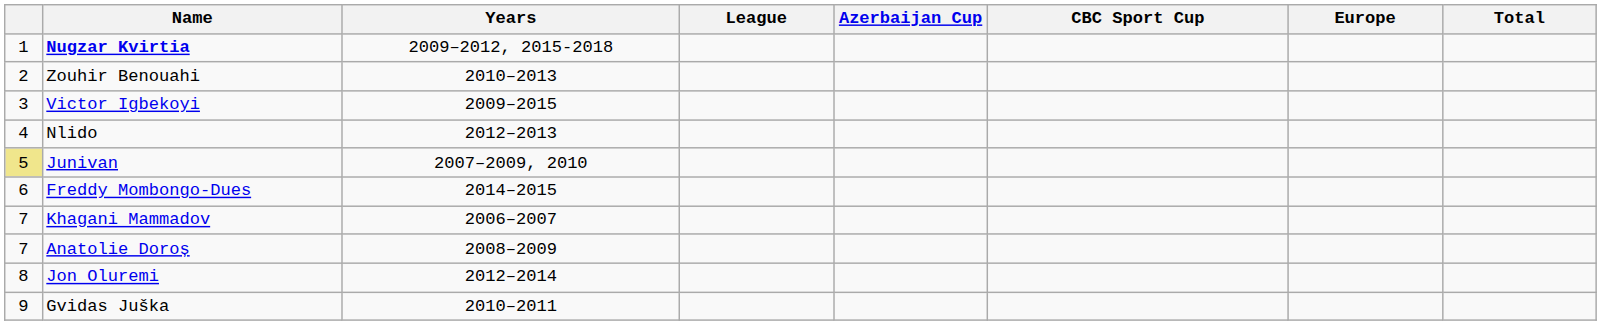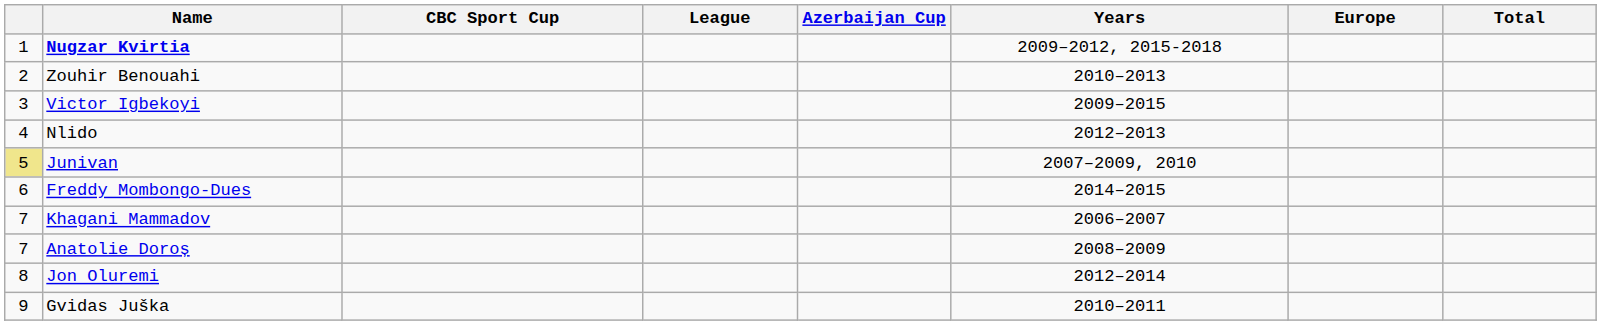columns swapped: Years <-> CBC Sport Cup
